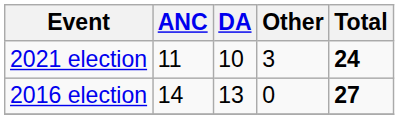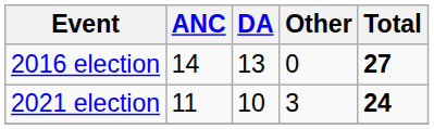rows swapped: 2016 election <-> 2021 election
